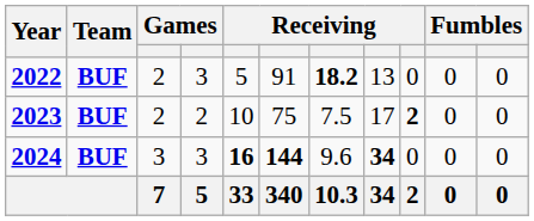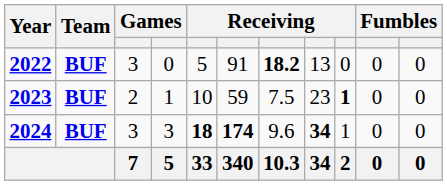2022 | column 3: 2 -> 3
2022 | column 4: 3 -> 0
2023 | column 4: 2 -> 1
2023 | column 6: 75 -> 59
2023 | column 8: 17 -> 23
2023 | column 9: 2 -> 1
2024 | column 5: 16 -> 18
2024 | column 6: 144 -> 174
2024 | column 9: 0 -> 1
